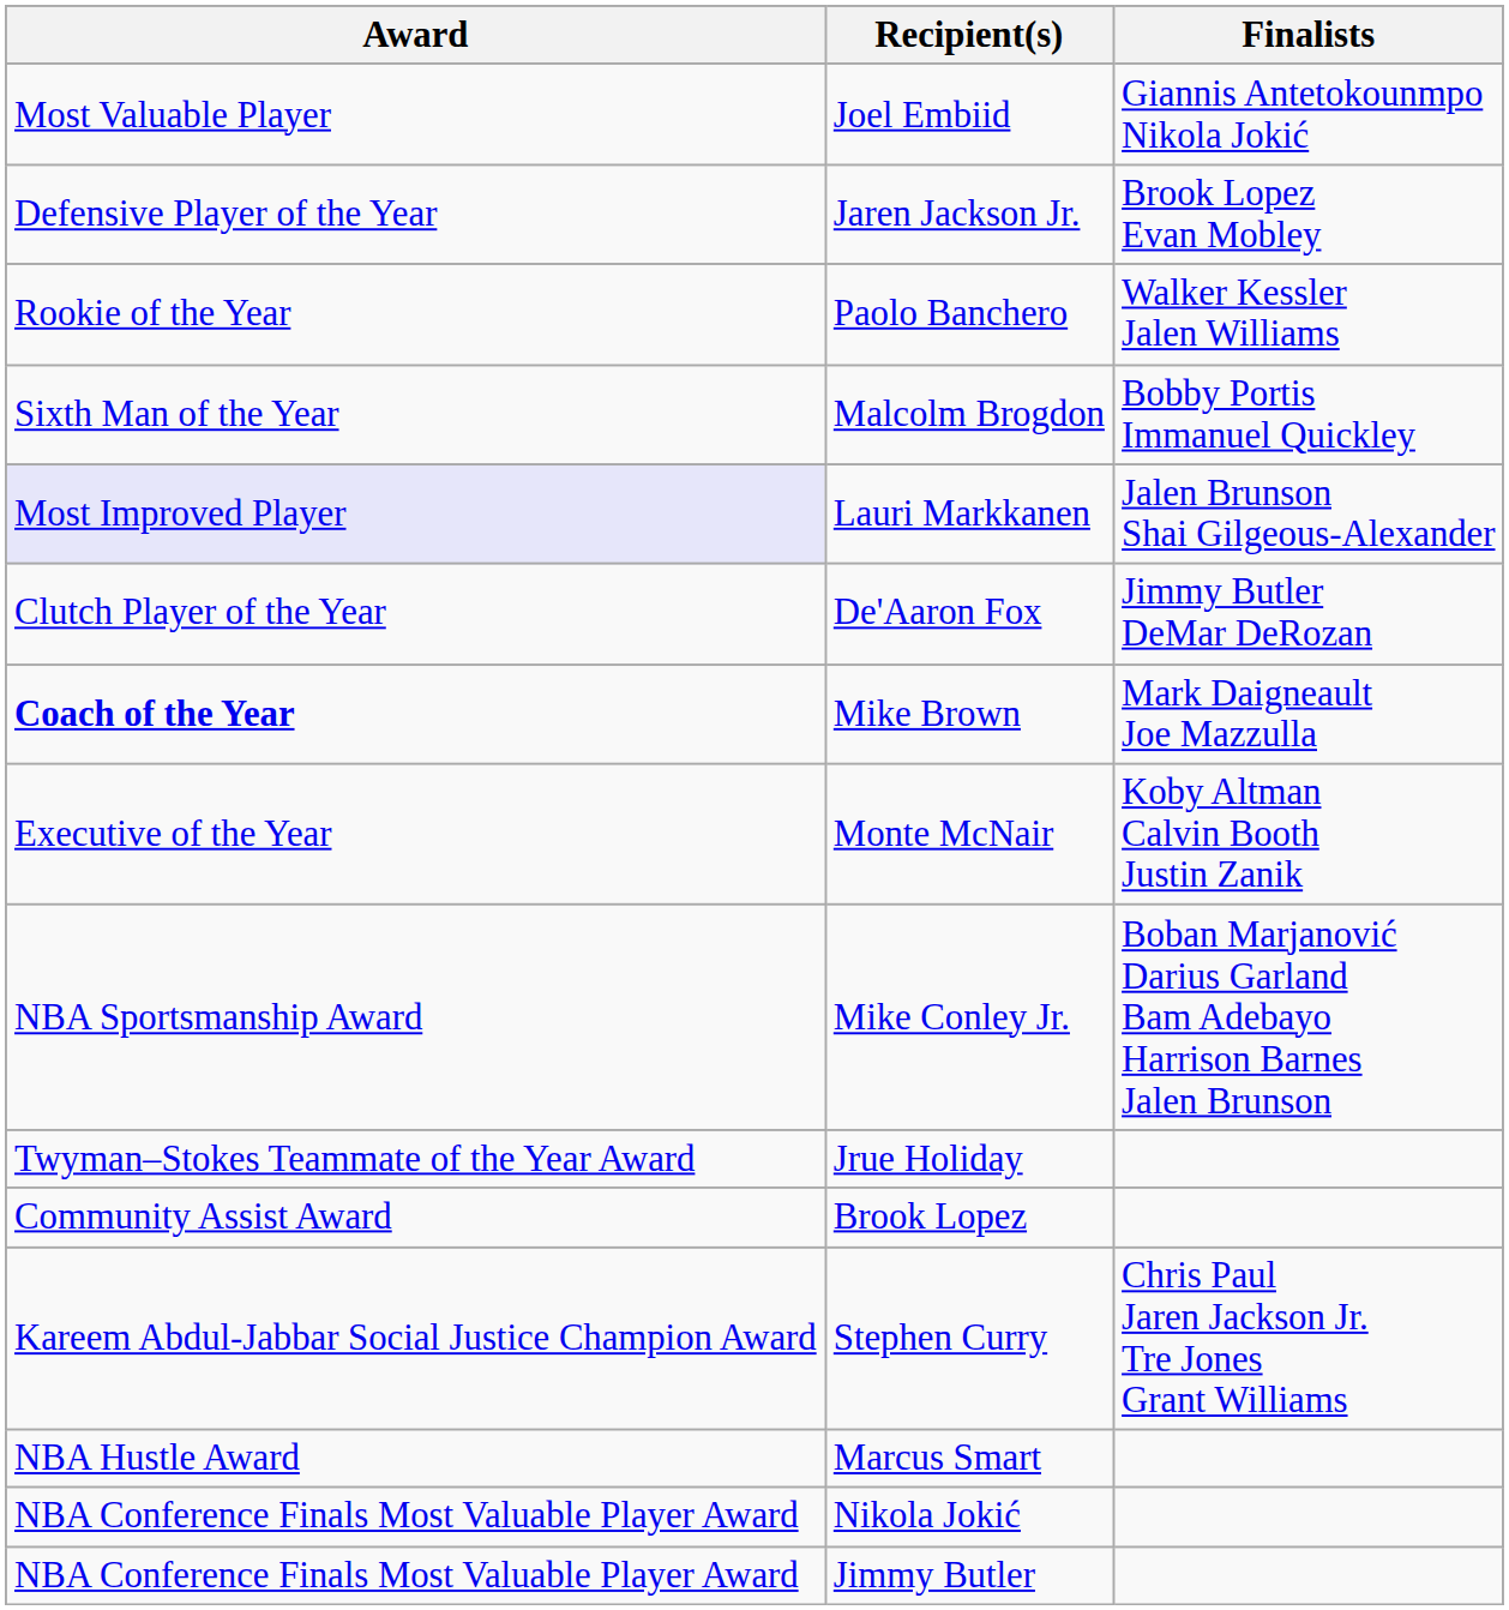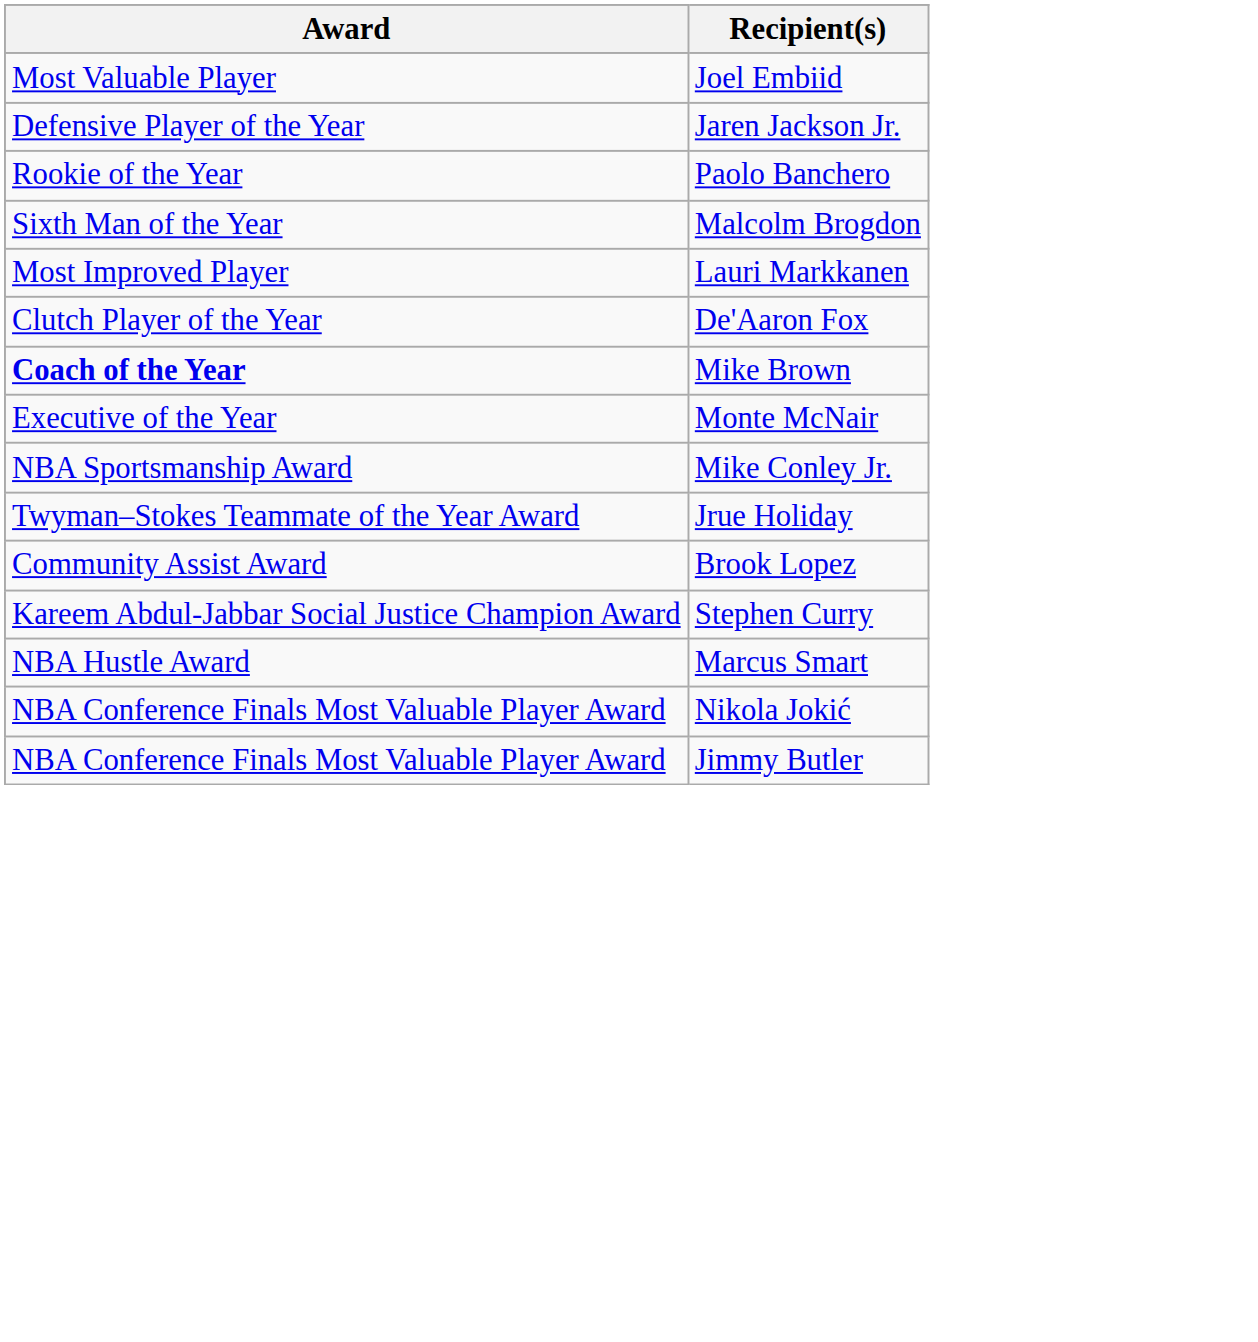- column: Finalists | Giannis Antetokounmpo Nikola Jokić | Brook Lopez Evan Mobley | Walker Kessler Jalen Williams | Bobby Portis Immanuel Quickley | Jalen Brunson Shai Gilgeous-Alexander | Jimmy Butler DeMar DeRozan | Mark Daigneault Joe Mazzulla | Koby Altman Calvin Booth Justin Zanik | Boban Marjanović Darius Garland Bam Adebayo Harrison Barnes Jalen Brunson | Chris Paul Jaren Jackson Jr. Tre Jones Grant Williams
Lauri Markkanen | Award: lavender background -> no background
